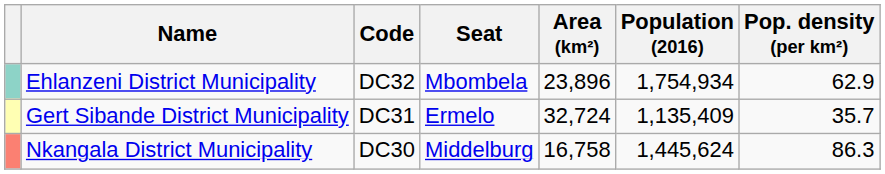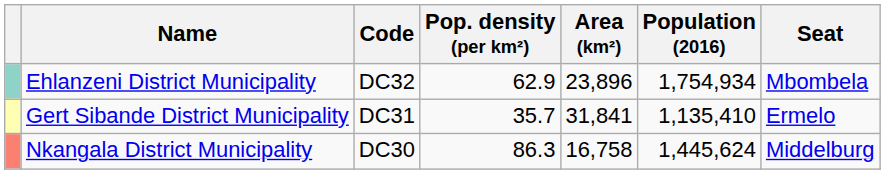columns swapped: Seat <-> Pop. density (per km²)
Gert Sibande District Municipality | Area (km²): 32,724 -> 31,841
Gert Sibande District Municipality | Population (2016): 1,135,409 -> 1,135,410
